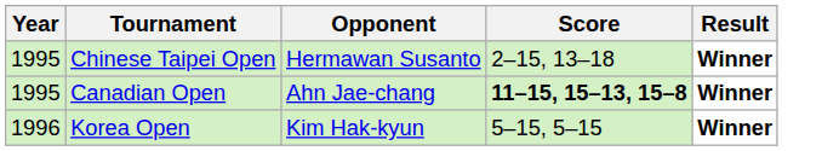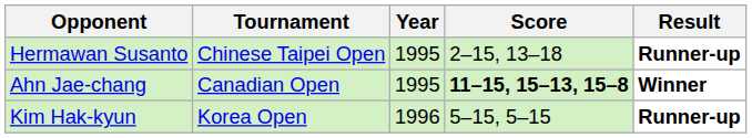columns swapped: Year <-> Opponent
Chinese Taipei Open | Result: Winner -> Runner-up
Korea Open | Result: Winner -> Runner-up
